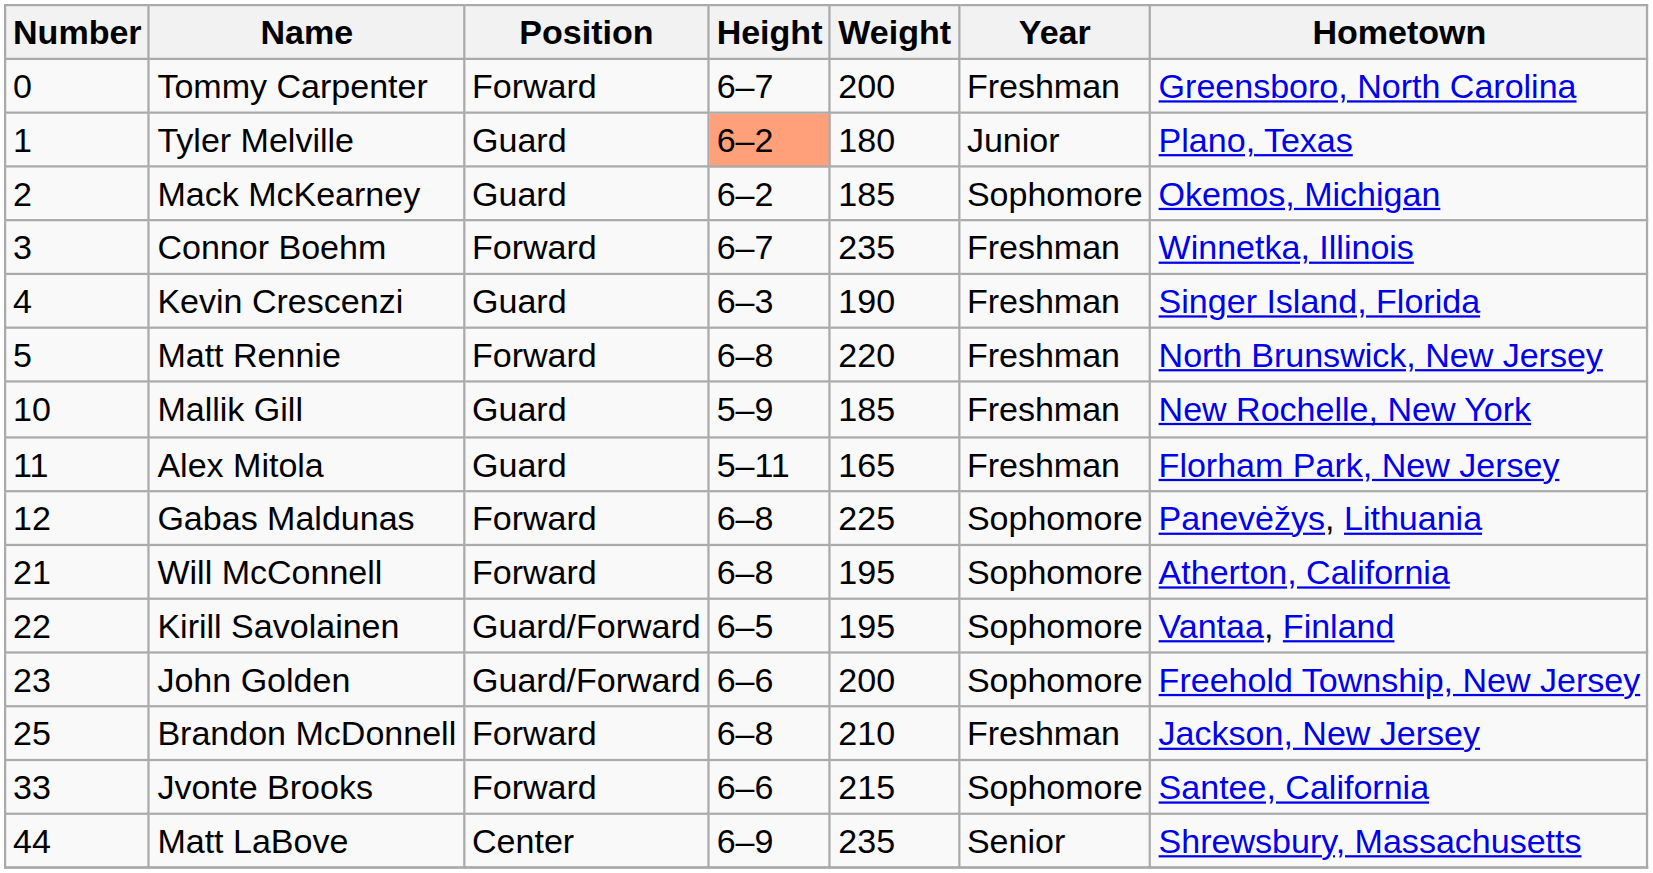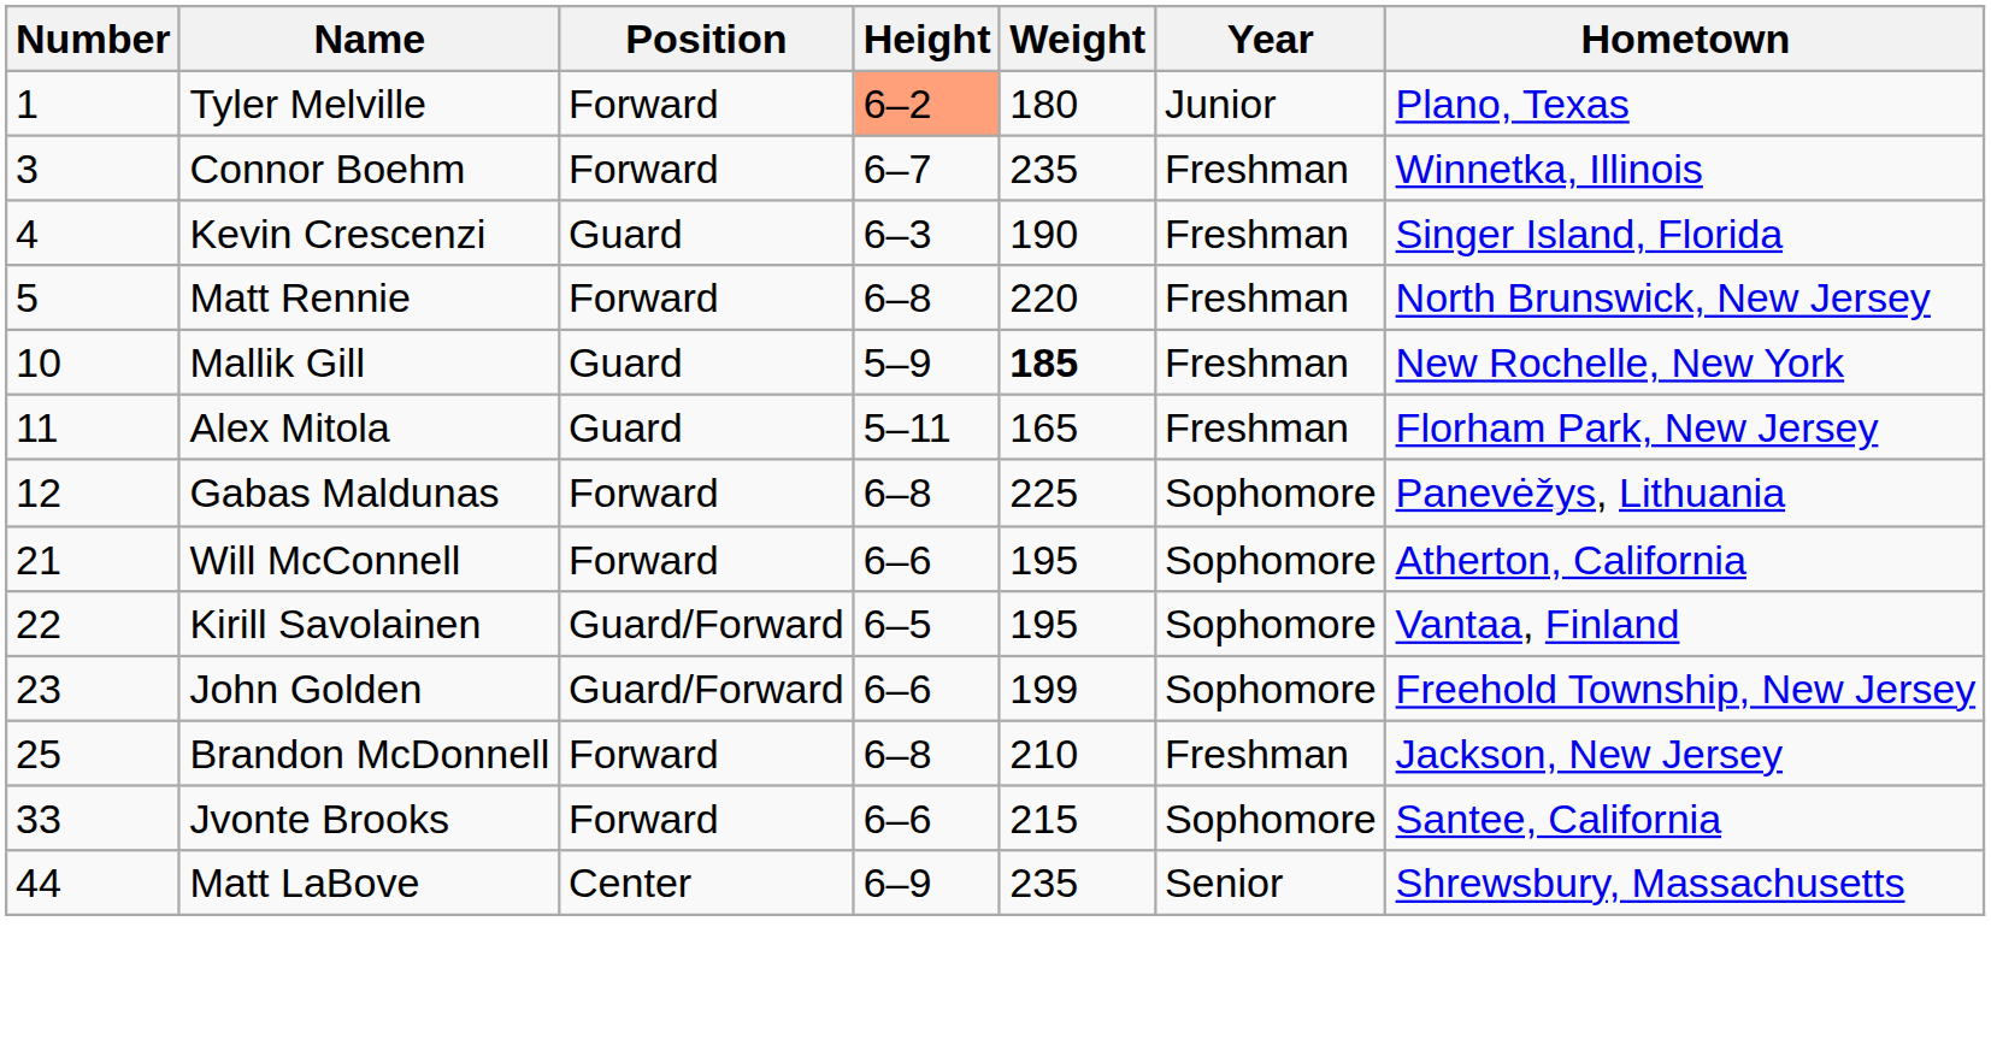- row: 0 | Tommy Carpenter | Forward | 6–7 | 200 | Freshman | Greensboro, North Carolina
Tyler Melville | Position: Guard -> Forward
- row: 2 | Mack McKearney | Guard | 6–2 | 185 | Sophomore | Okemos, Michigan
Mallik Gill | Weight: normal -> bold
Will McConnell | Height: 6–8 -> 6–6
John Golden | Weight: 200 -> 199
